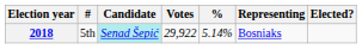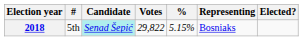2018 | Votes: 29,922 -> 29,822
2018 | %: 5.14% -> 5.15%
